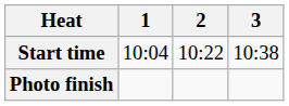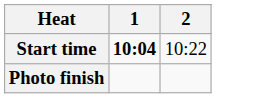- column: 3 | 10:38
Start time | 1: normal -> bold
